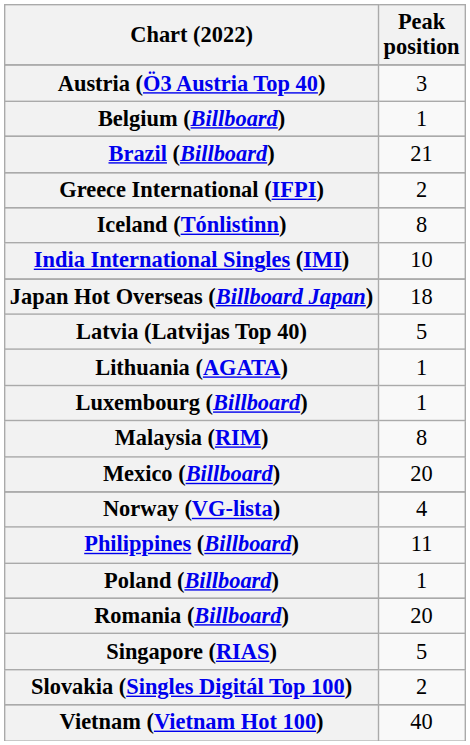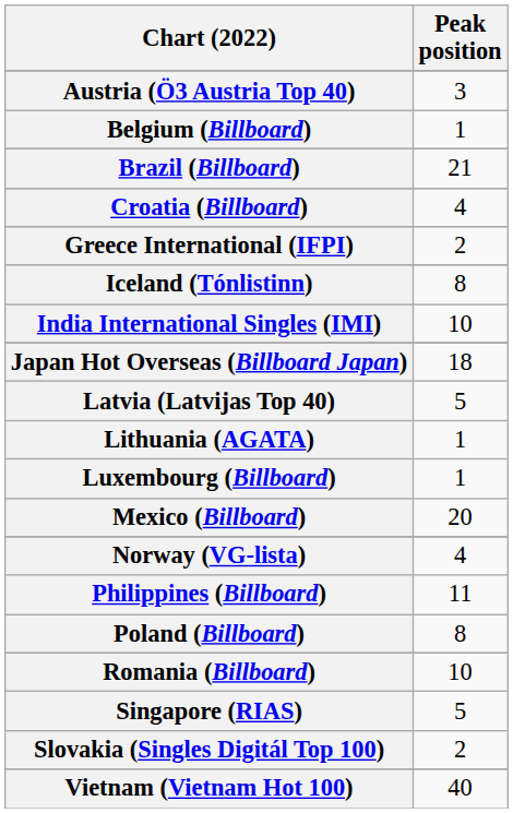+ row: Croatia (Billboard) | 4
- row: Malaysia (RIM) | 8
Poland (Billboard) | Peak position: 1 -> 8
Romania (Billboard) | Peak position: 20 -> 10
